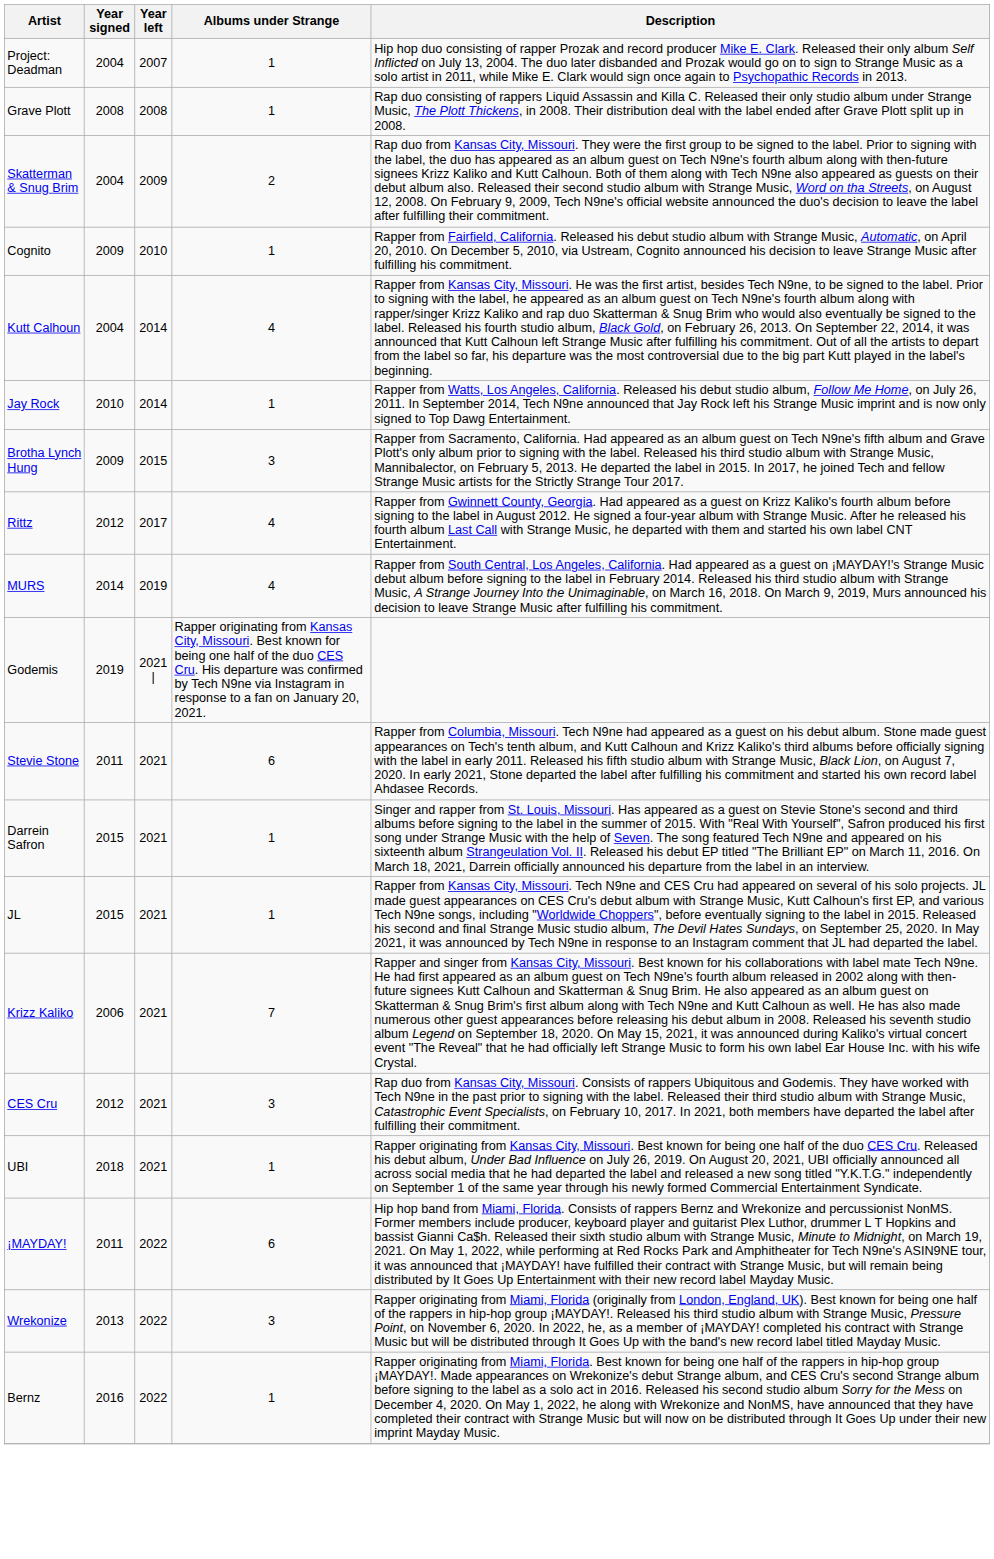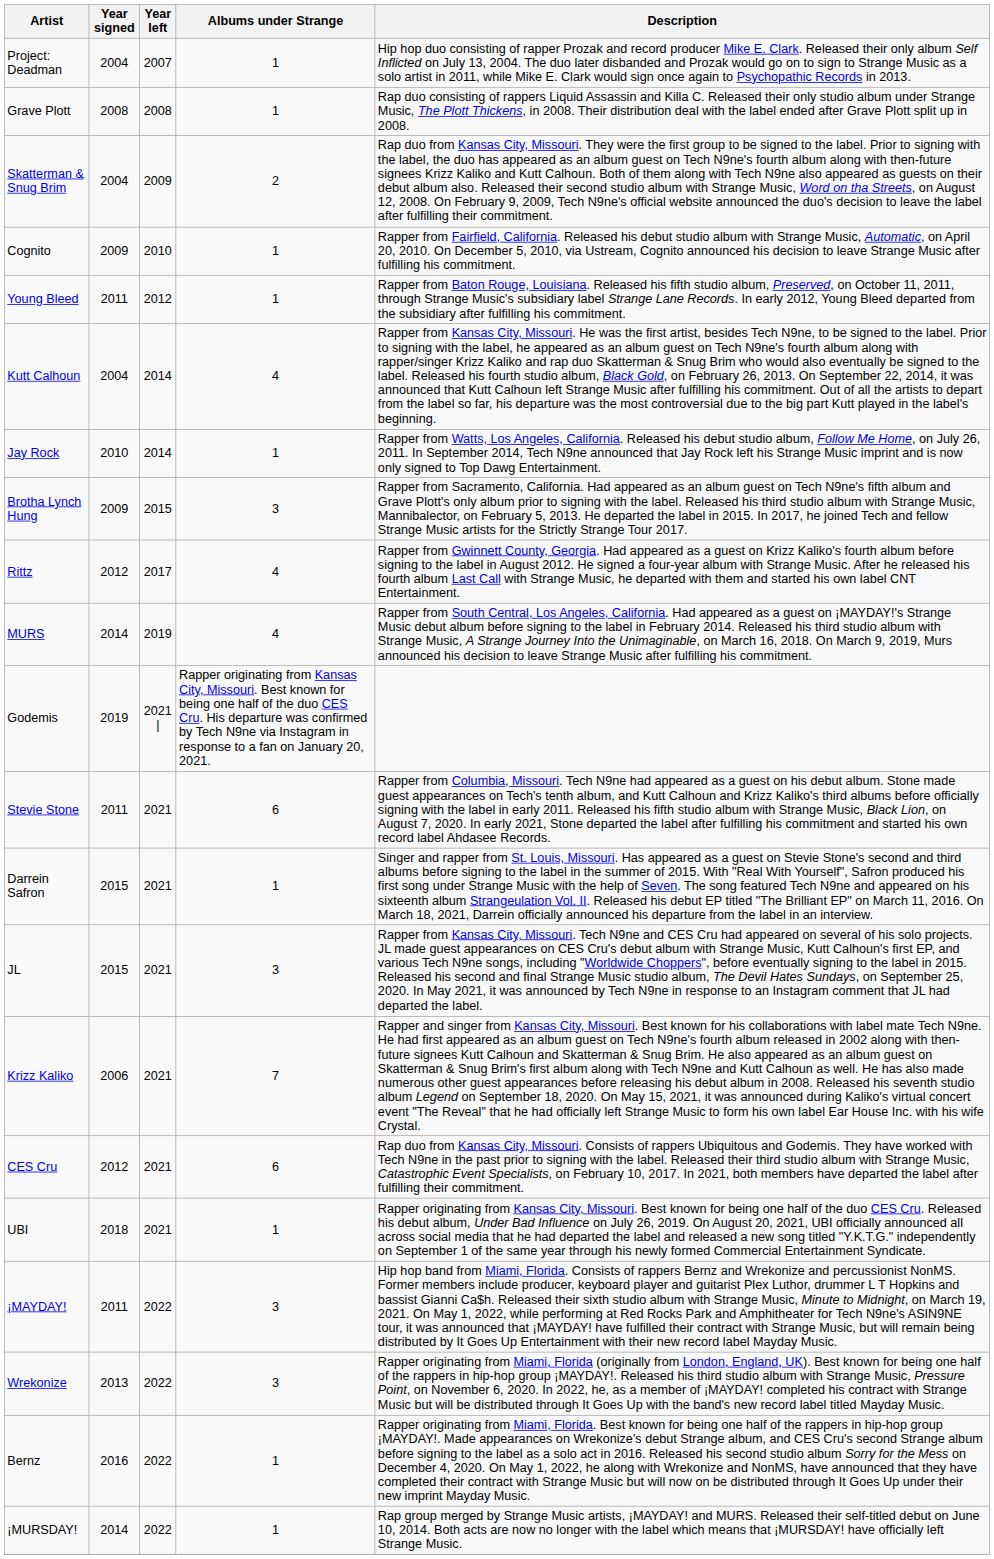+ row: Young Bleed | 2011 | 2012 | 1 | Rapper from Baton Rouge, Louisiana. Released his fifth studio album, Preserved, on October 11, 2011, through Strange Music's subsidiary label Strange Lane Records. In early 2012, Young Bleed departed from the subsidiary after fulfilling his commitment.
JL | Albums under Strange: 1 -> 3
CES Cru | Albums under Strange: 3 -> 6
¡MAYDAY! | Albums under Strange: 6 -> 3
+ row: ¡MURSDAY! | 2014 | 2022 | 1 | Rap group merged by Strange Music artists, ¡MAYDAY! and MURS. Released their self-titled debut on June 10, 2014. Both acts are now no longer with the label which means that ¡MURSDAY! have officially left Strange Music.
